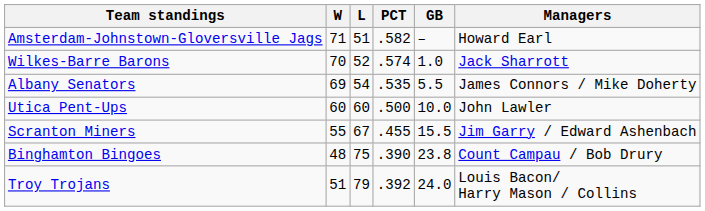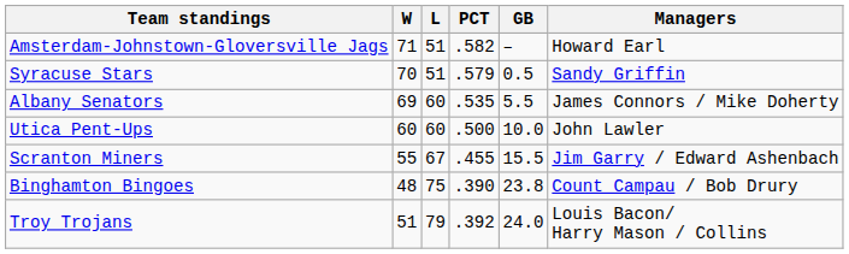+ row: Syracuse Stars | 70 | 51 | .579 | 0.5 | Sandy Griffin
- row: Wilkes-Barre Barons | 70 | 52 | .574 | 1.0 | Jack Sharrott
Albany Senators | L: 54 -> 60
